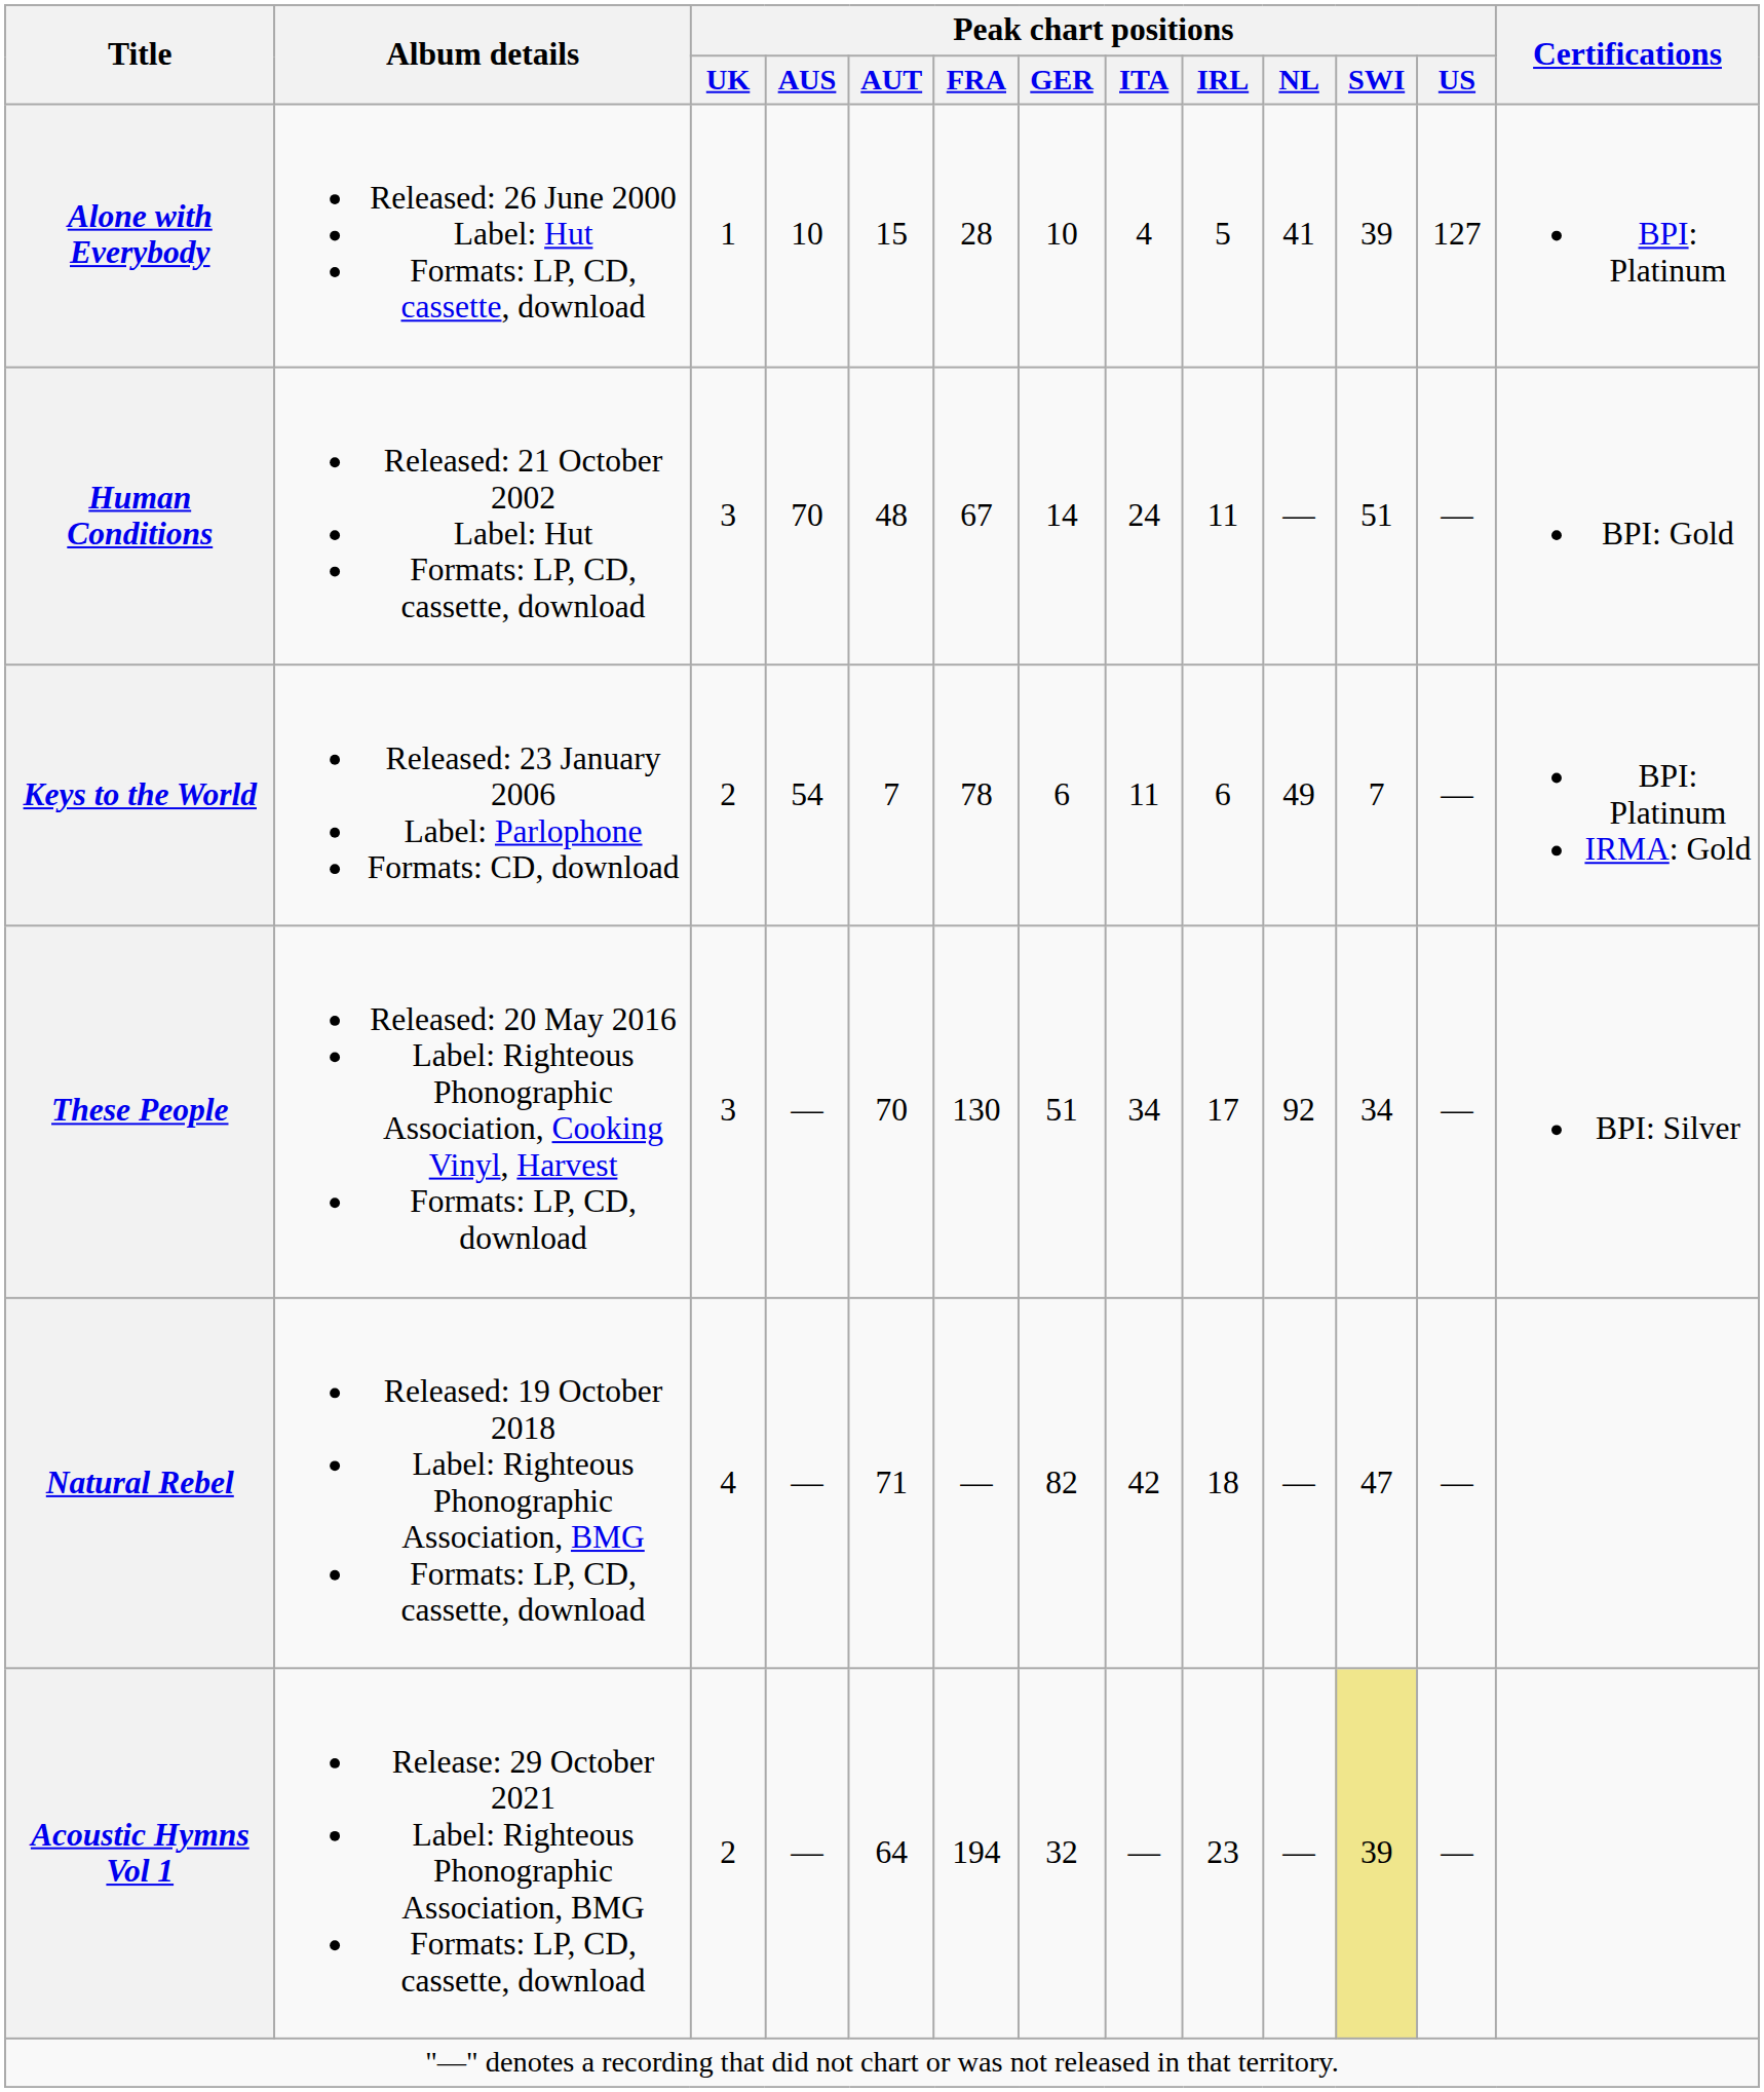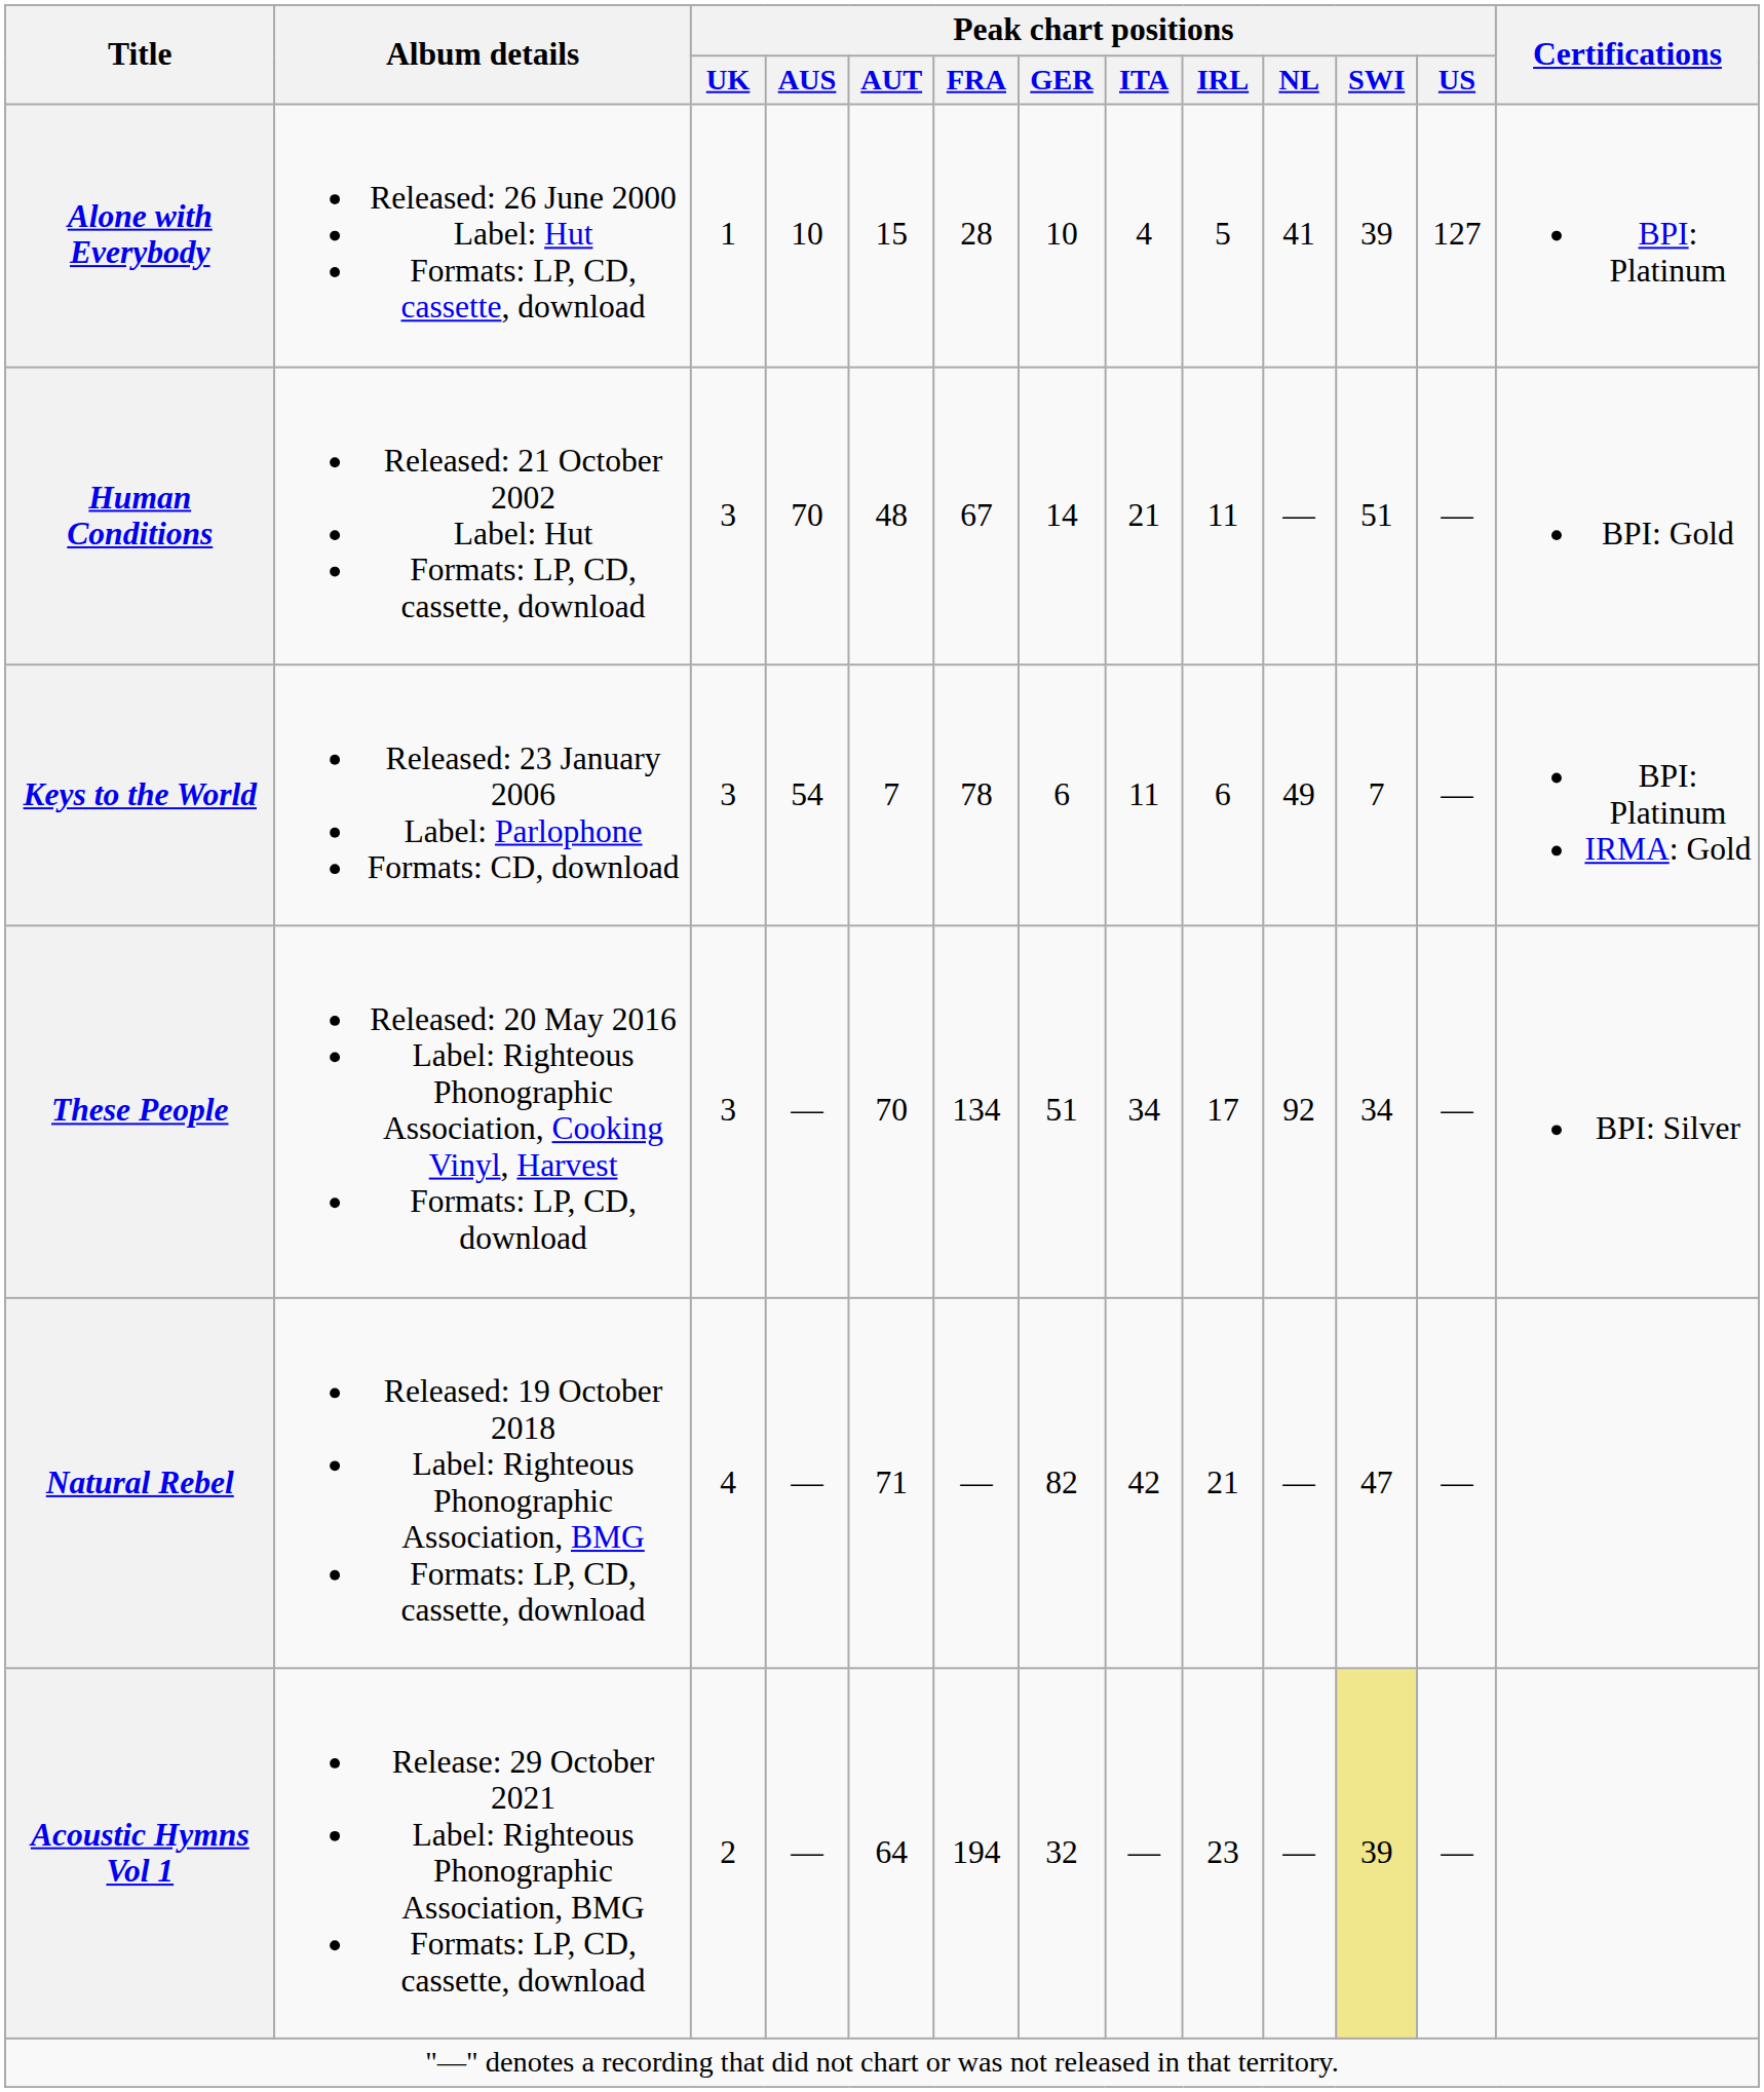Human Conditions | Peak chart positions / ITA: 24 -> 21
Keys to the World | Peak chart positions / UK: 2 -> 3
These People | Peak chart positions / FRA: 130 -> 134
Natural Rebel | Peak chart positions / IRL: 18 -> 21
